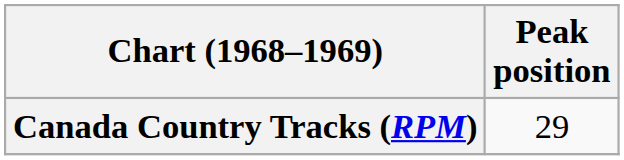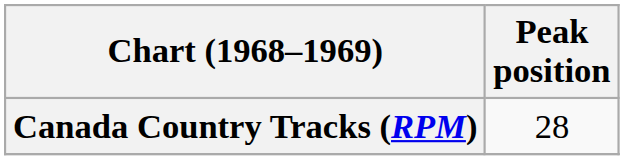Canada Country Tracks (RPM) | Peak position: 29 -> 28
